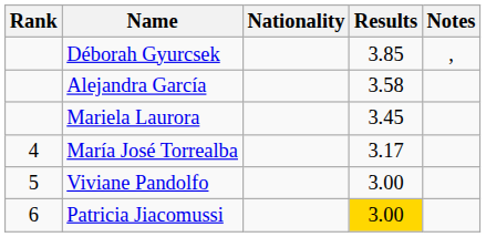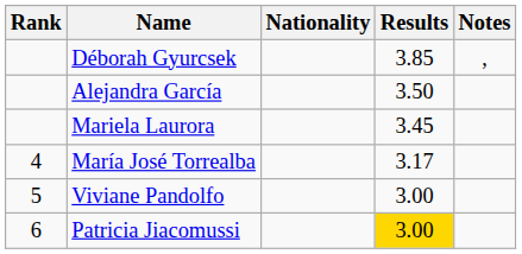Alejandra García | Results: 3.58 -> 3.50
